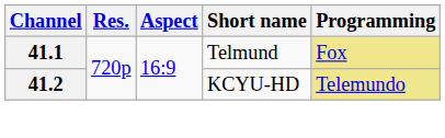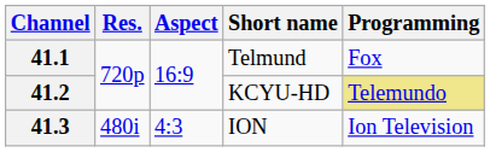41.1 | Programming: khaki background -> no background
+ row: 41.3 | 480i | 4:3 | ION | Ion Television
